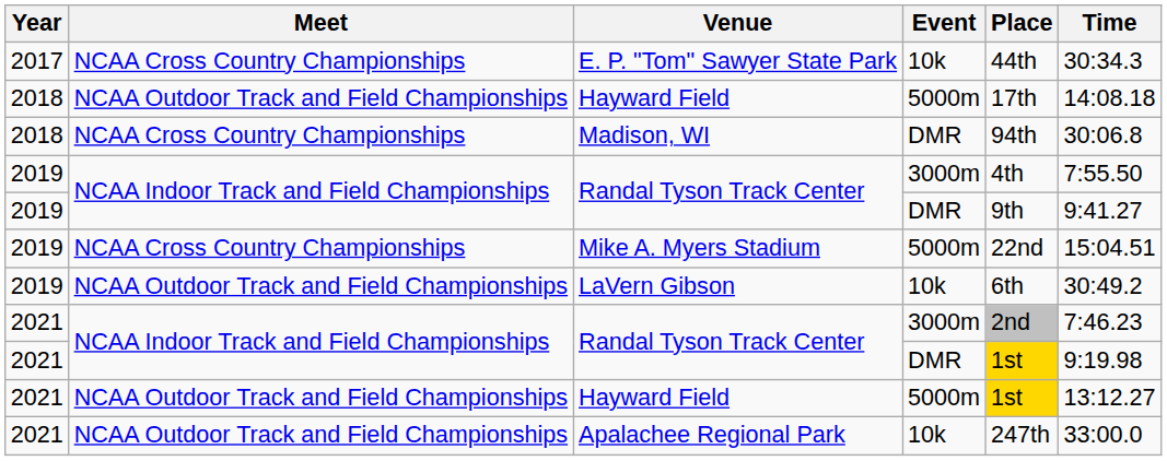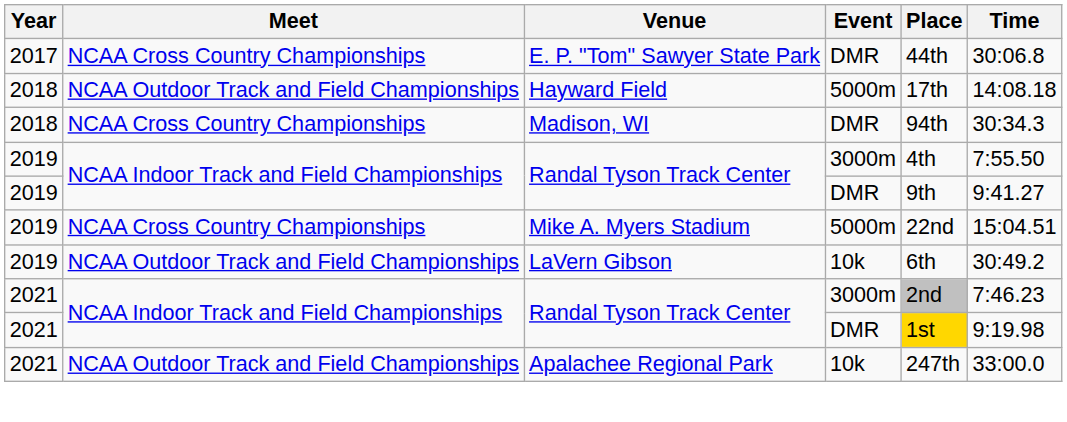E. P. "Tom" Sawyer State Park | Event: 10k -> DMR
E. P. "Tom" Sawyer State Park | Time: 30:34.3 -> 30:06.8
Madison, WI | Time: 30:06.8 -> 30:34.3
- row: 2021 | NCAA Outdoor Track and Field Championships | Hayward Field | 5000m | 1st | 13:12.27
